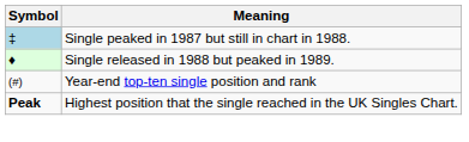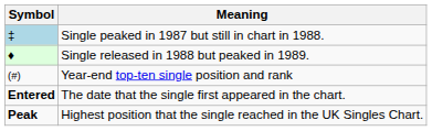+ row: Entered | The date that the single first appeared in the chart.
